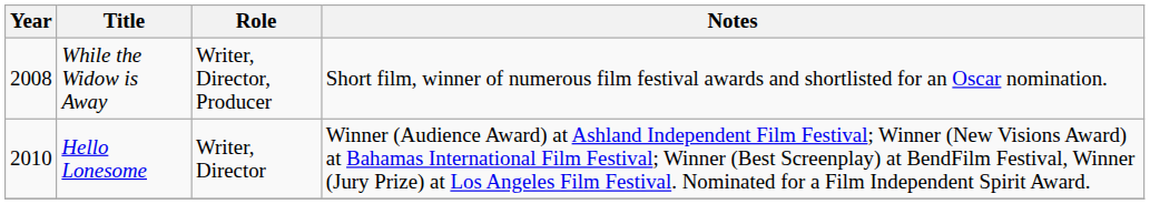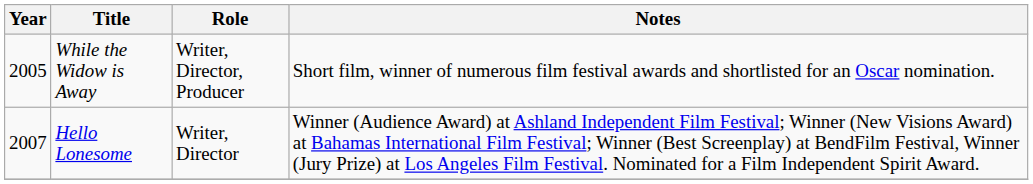While the Widow is Away | Year: 2008 -> 2005
Hello Lonesome | Year: 2010 -> 2007
